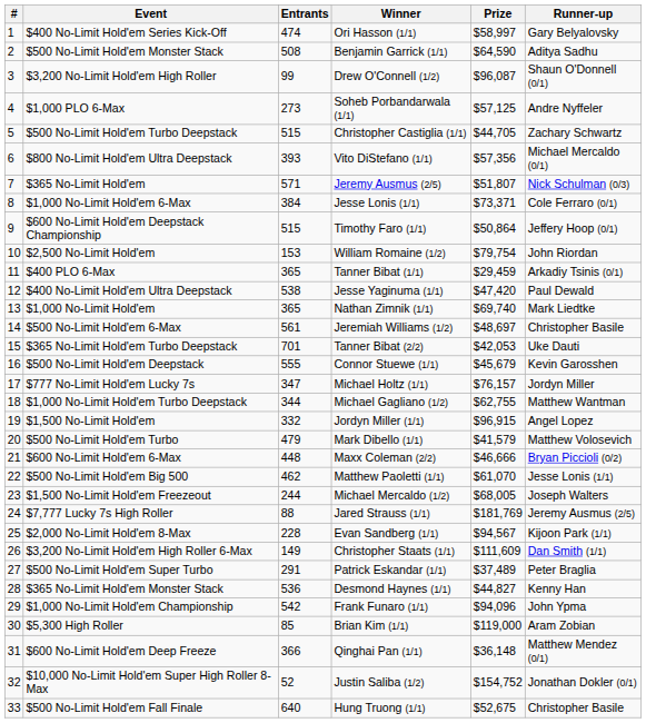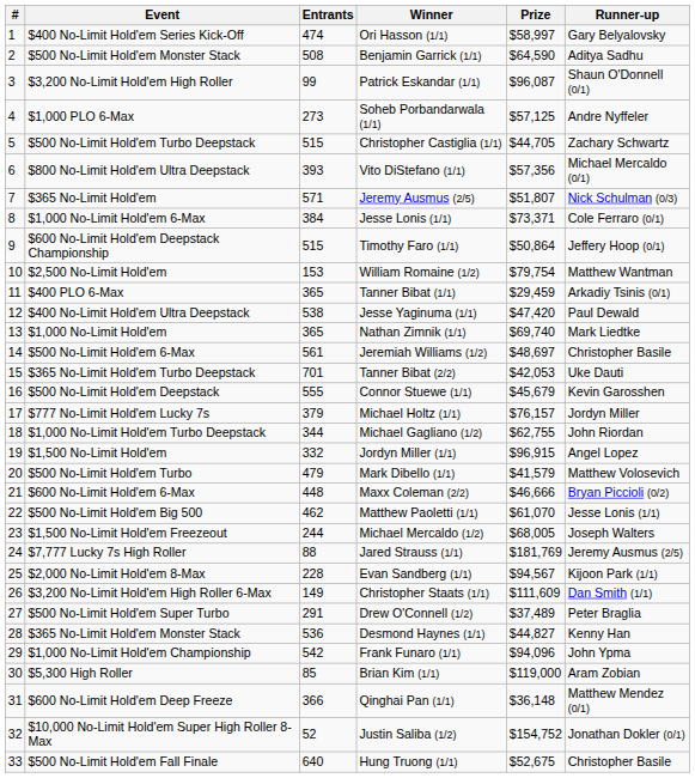$3,200 No-Limit Hold'em High Roller | Winner: Drew O'Connell (1/2) -> Patrick Eskandar (1/1)
$2,500 No-Limit Hold'em | Runner-up: John Riordan -> Matthew Wantman
$777 No-Limit Hold'em Lucky 7s | Entrants: 347 -> 379
$1,000 No-Limit Hold'em Turbo Deepstack | Runner-up: Matthew Wantman -> John Riordan
$500 No-Limit Hold'em Super Turbo | Winner: Patrick Eskandar (1/1) -> Drew O'Connell (1/2)
